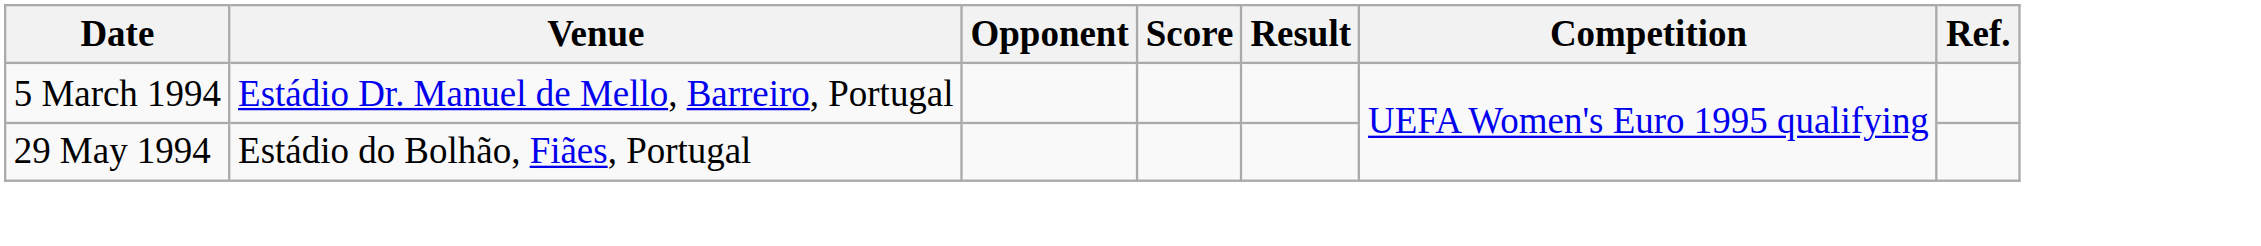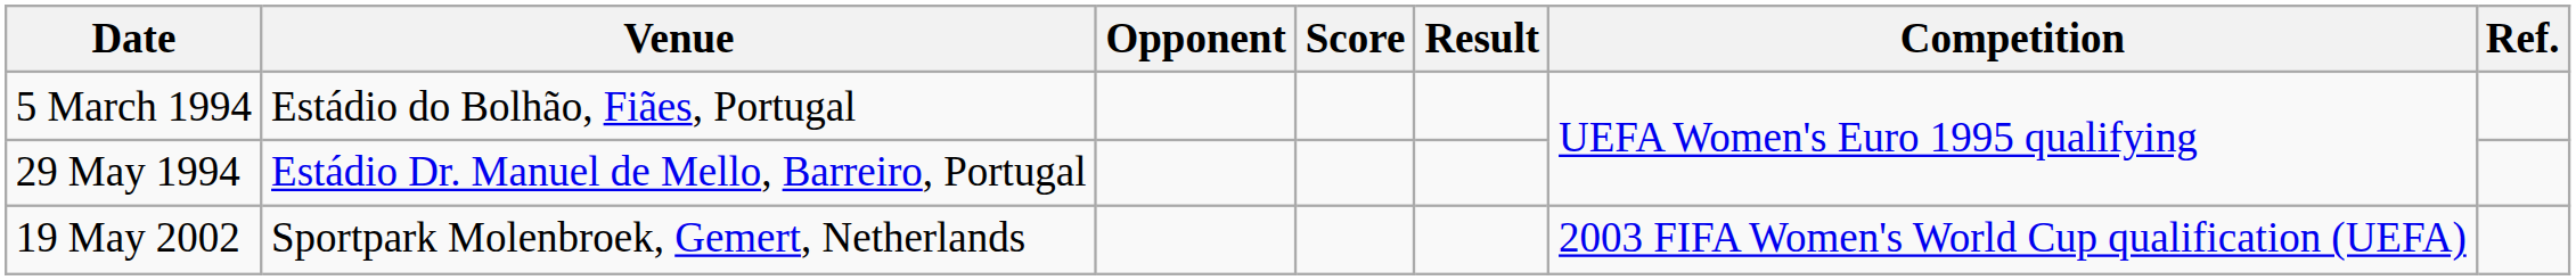5 March 1994 | Venue: Estádio Dr. Manuel de Mello, Barreiro, Portugal -> Estádio do Bolhão, Fiães, Portugal
29 May 1994 | Venue: Estádio do Bolhão, Fiães, Portugal -> Estádio Dr. Manuel de Mello, Barreiro, Portugal
+ row: 19 May 2002 | Sportpark Molenbroek, Gemert, Netherlands | 2003 FIFA Women's World Cup qualification (UEFA)
